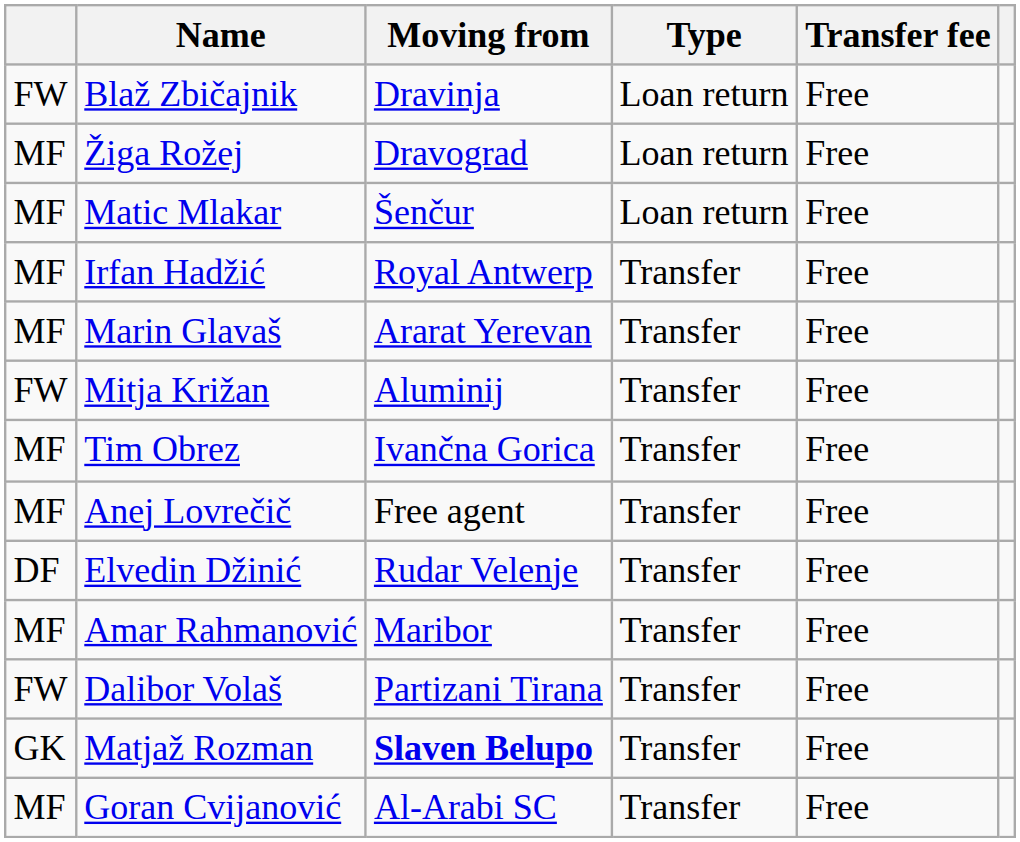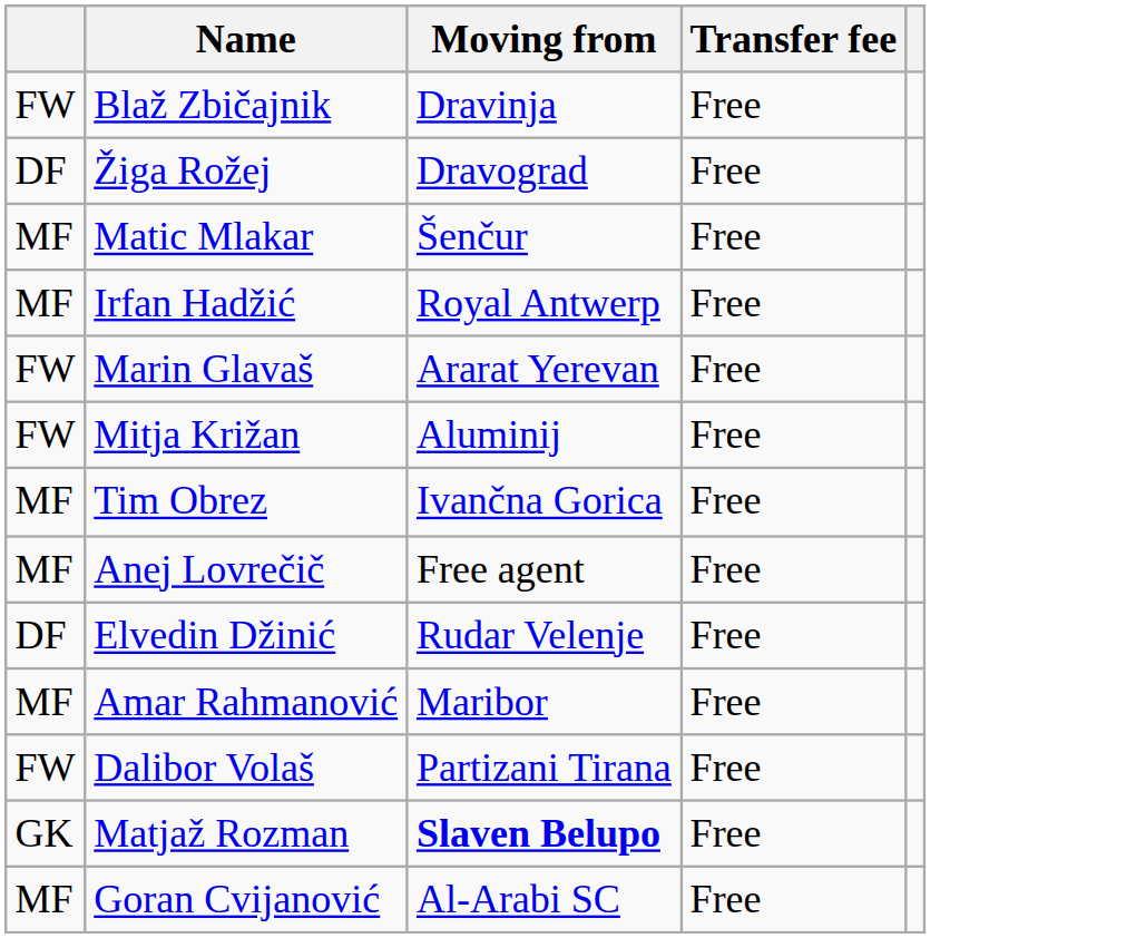- column: Type | Loan return | Loan return | Loan return | Transfer | Transfer | Transfer | Transfer | Transfer | Transfer | Transfer | Transfer | Transfer | Transfer
Žiga Rožej | column 1: MF -> DF
Marin Glavaš | column 1: MF -> FW
